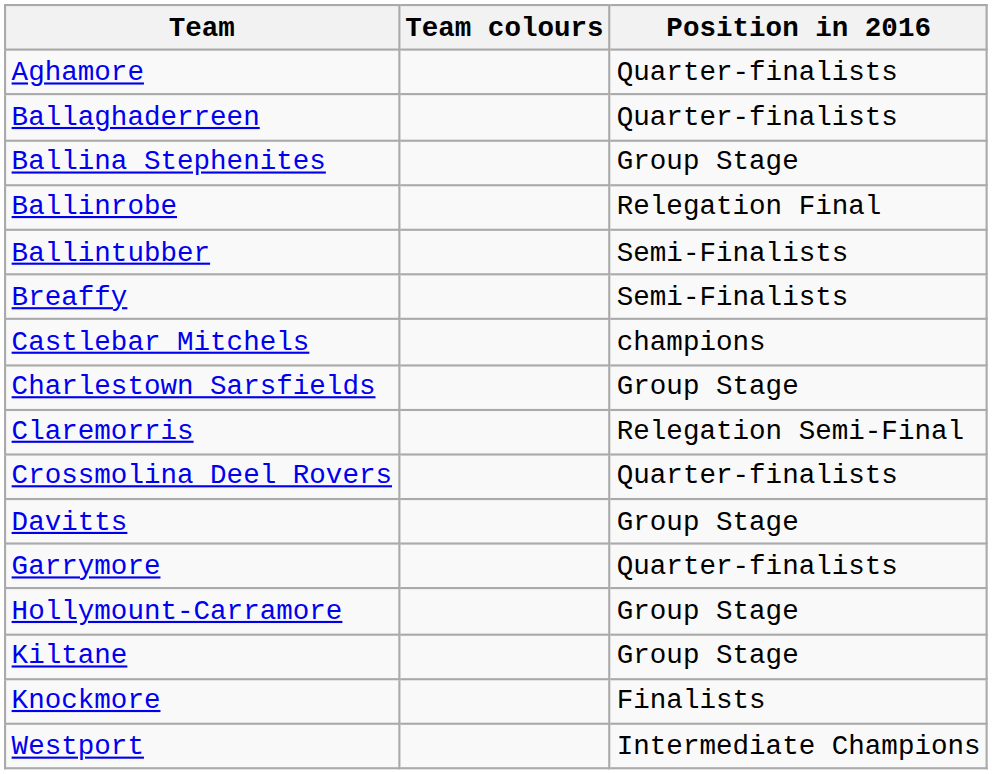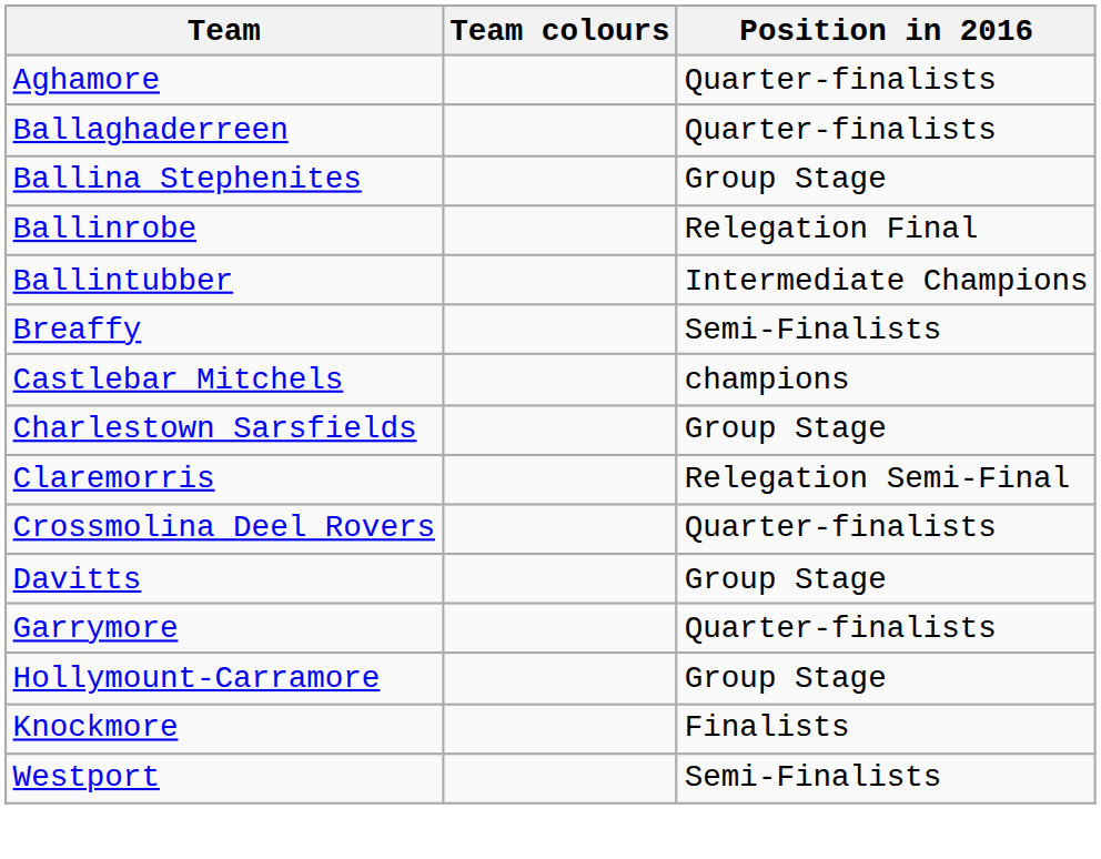Ballintubber | Position in 2016: Semi-Finalists -> Intermediate Champions
- row: Kiltane | Group Stage
Westport | Position in 2016: Intermediate Champions -> Semi-Finalists
